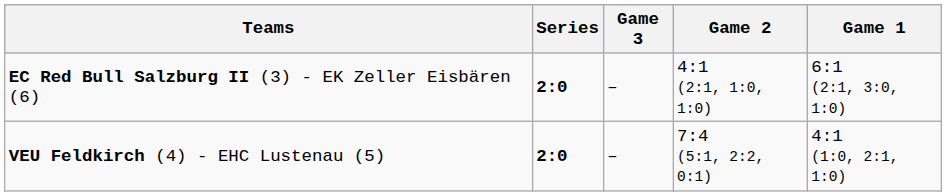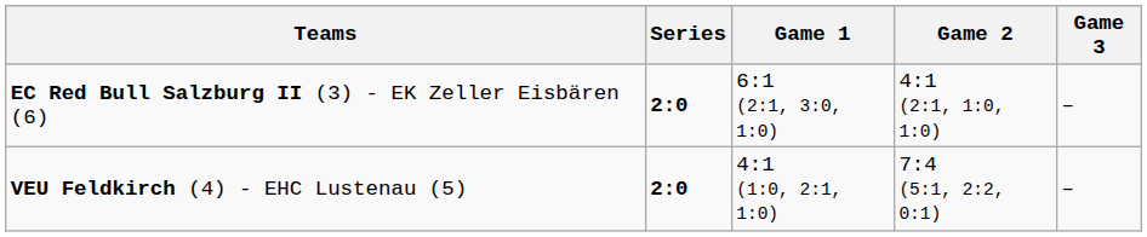columns swapped: Game 1 <-> Game 3
